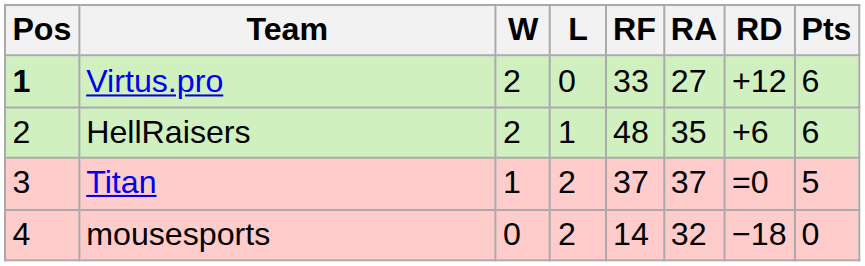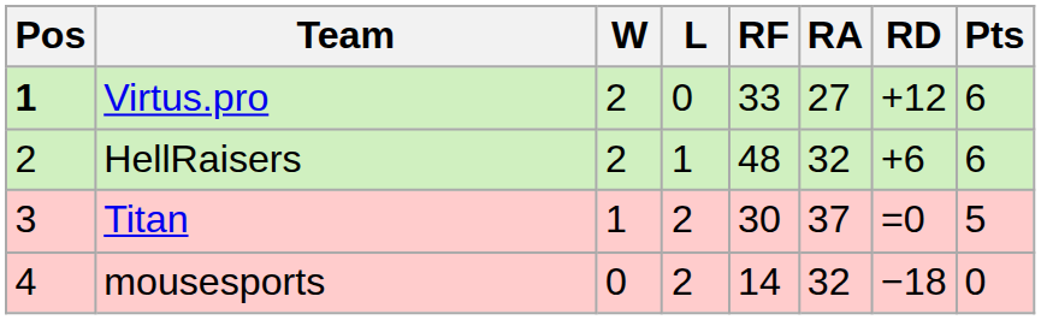HellRaisers | RA: 35 -> 32
Titan | RF: 37 -> 30
